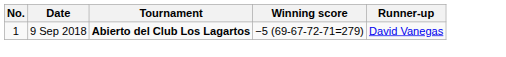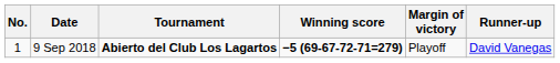+ column: Margin of victory | Playoff
9 Sep 2018 | Winning score: normal -> bold
